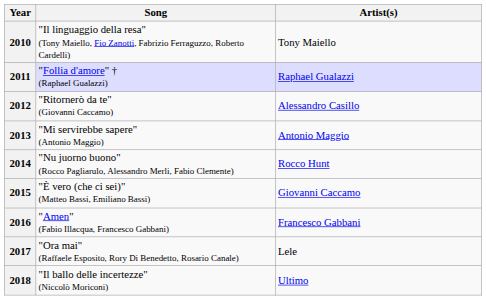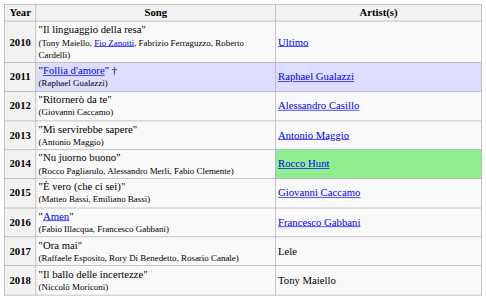2010 | Artist(s): Tony Maiello -> Ultimo
2014 | Artist(s): no background -> lightgreen background
2018 | Artist(s): Ultimo -> Tony Maiello
